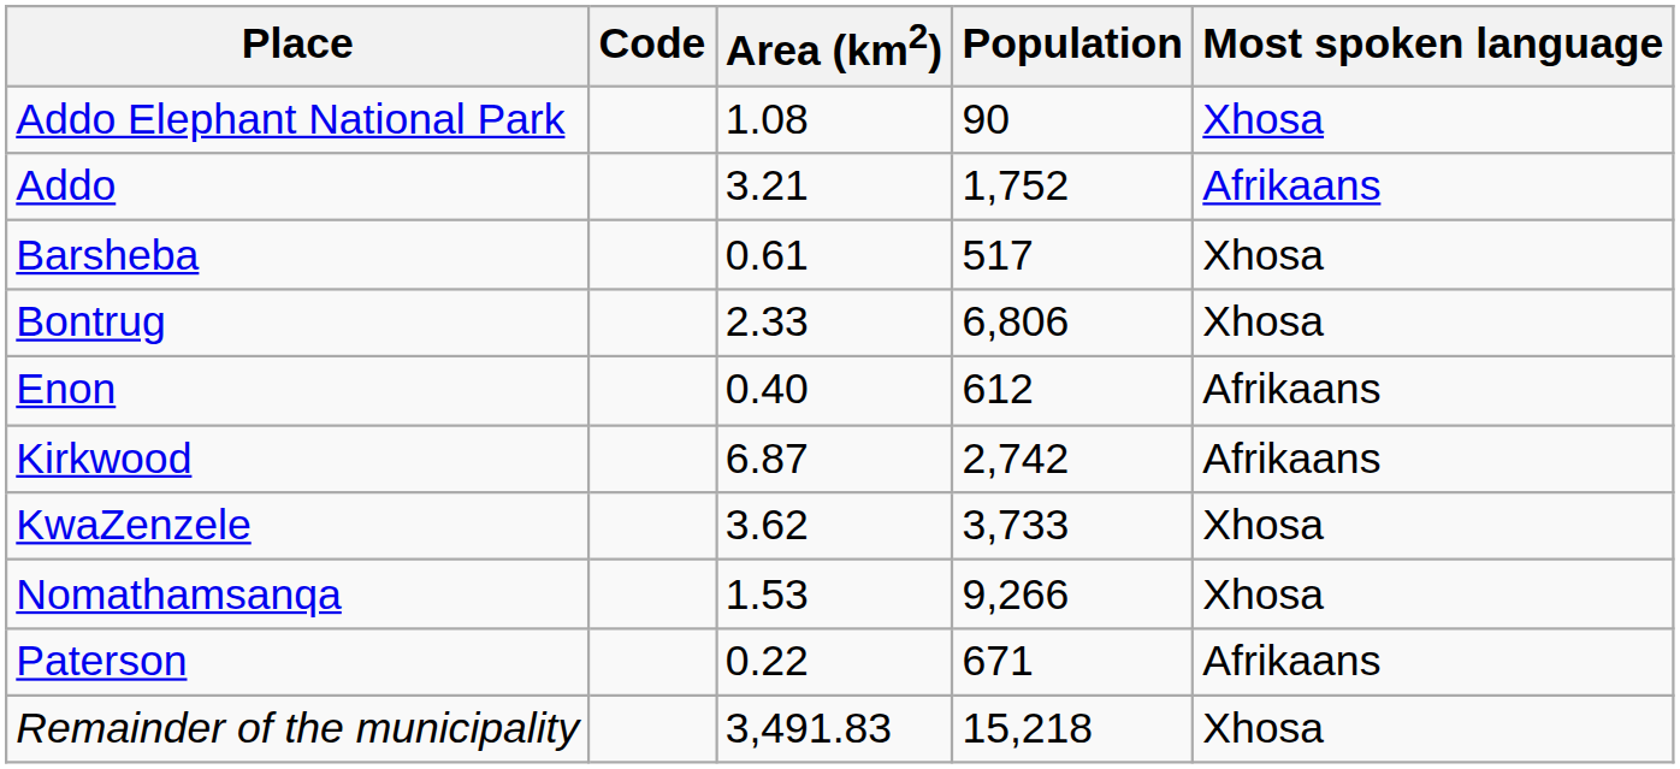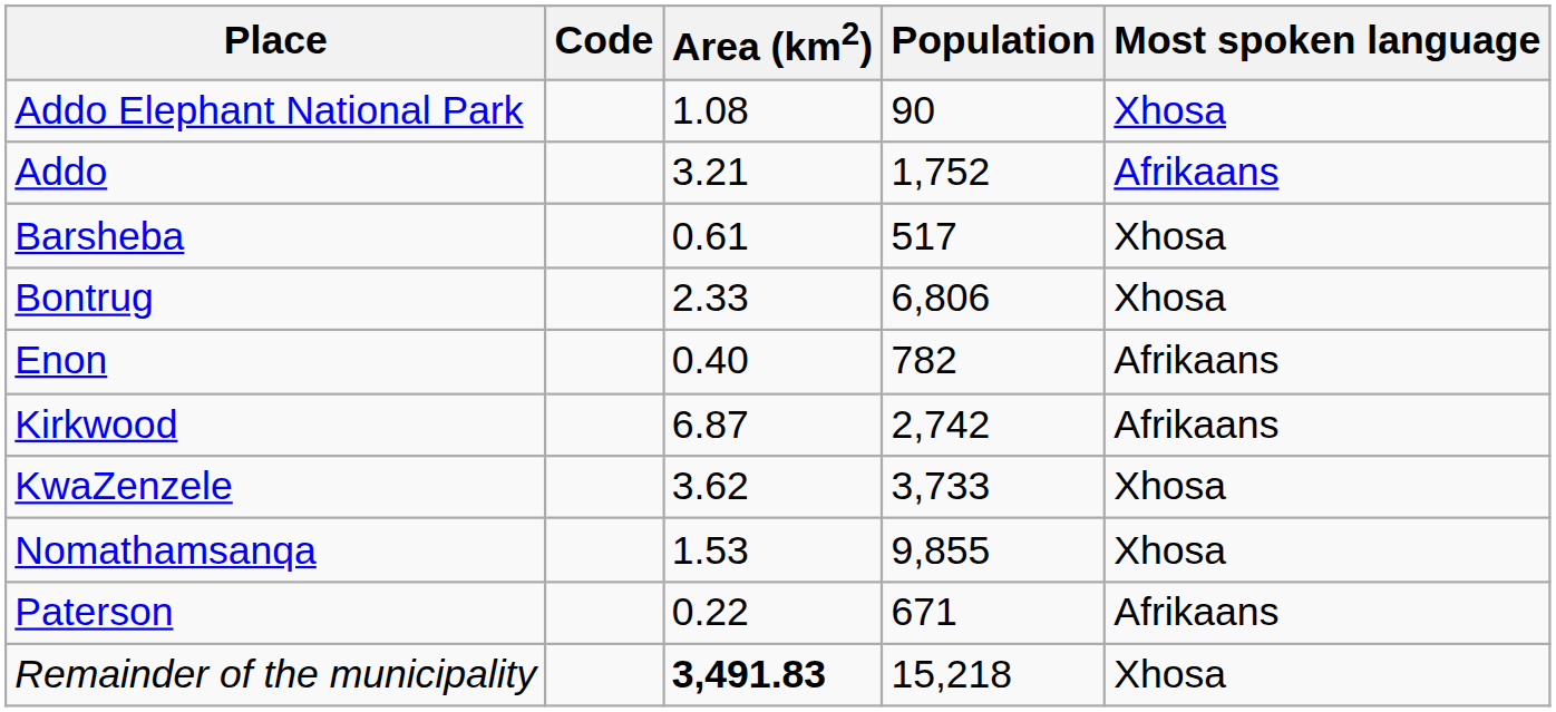Enon | Population: 612 -> 782
Nomathamsanqa | Population: 9,266 -> 9,855
Remainder of the municipality | Area (km2): normal -> bold
